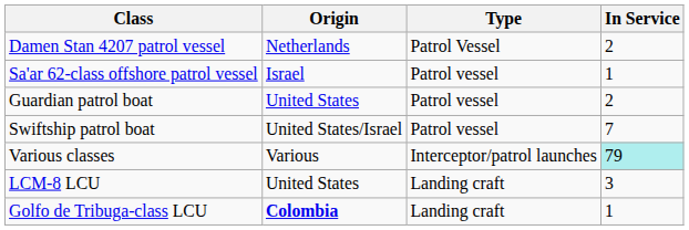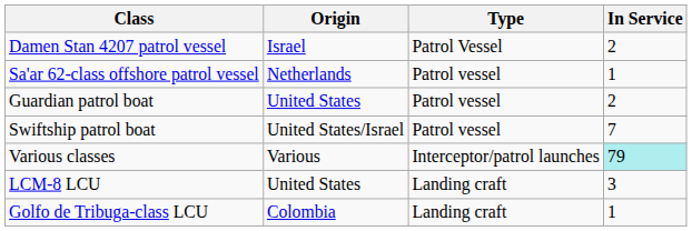Damen Stan 4207 patrol vessel | Origin: Netherlands -> Israel
Sa'ar 62-class offshore patrol vessel | Origin: Israel -> Netherlands
Golfo de Tribuga-class LCU | Origin: bold -> normal
